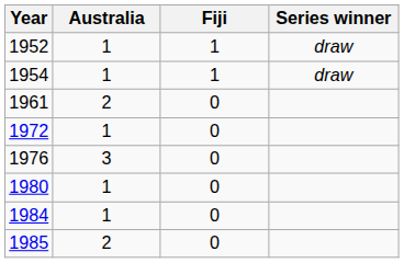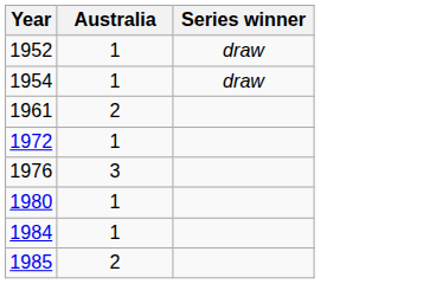- column: Fiji | 1 | 1 | 0 | 0 | 0 | 0 | 0 | 0
